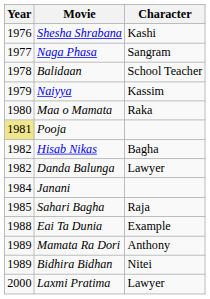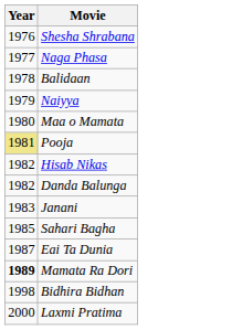- column: Character | Kashi | Sangram | School Teacher | Kassim | Raka | Bagha | Lawyer | Raja | Example | Anthony | Nitei | Lawyer
Janani | Year: 1984 -> 1983
Eai Ta Dunia | Year: 1988 -> 1987
Mamata Ra Dori | Year: normal -> bold
Bidhira Bidhan | Year: 1989 -> 1998
